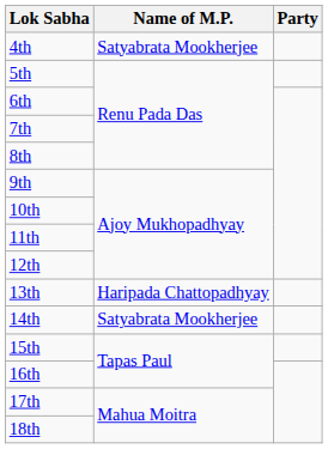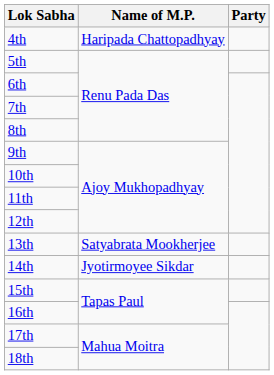4th | Name of M.P.: Satyabrata Mookherjee -> Haripada Chattopadhyay
13th | Name of M.P.: Haripada Chattopadhyay -> Satyabrata Mookherjee
14th | Name of M.P.: Satyabrata Mookherjee -> Jyotirmoyee Sikdar
